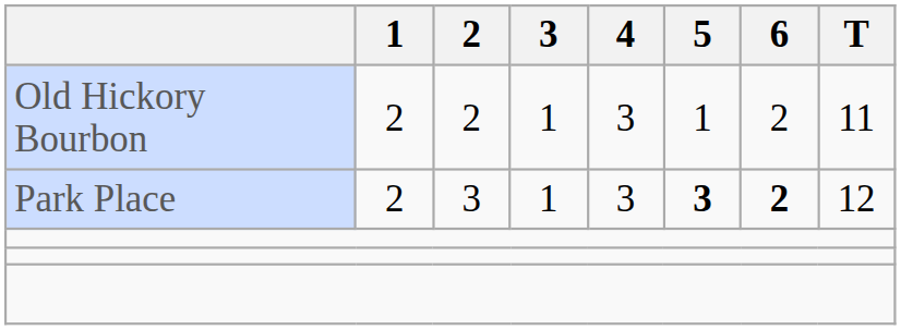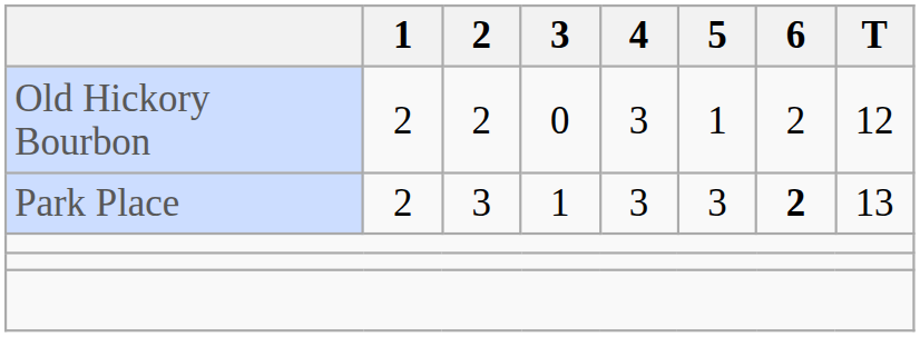Old Hickory Bourbon | 3: 1 -> 0
Old Hickory Bourbon | T: 11 -> 12
Park Place | 5: bold -> normal
Park Place | T: 12 -> 13
